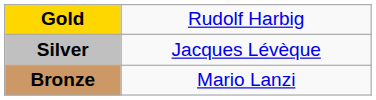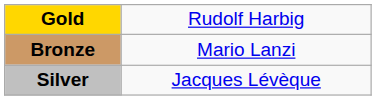rows swapped: Silver <-> Bronze
